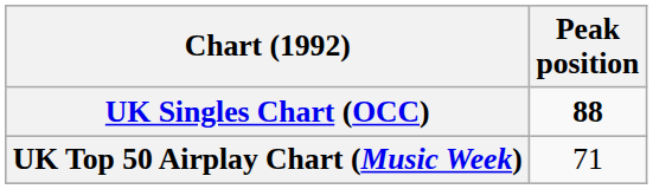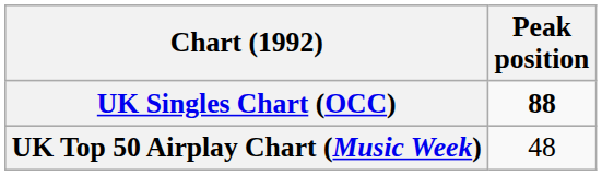UK Top 50 Airplay Chart (Music Week) | Peak position: 71 -> 48
